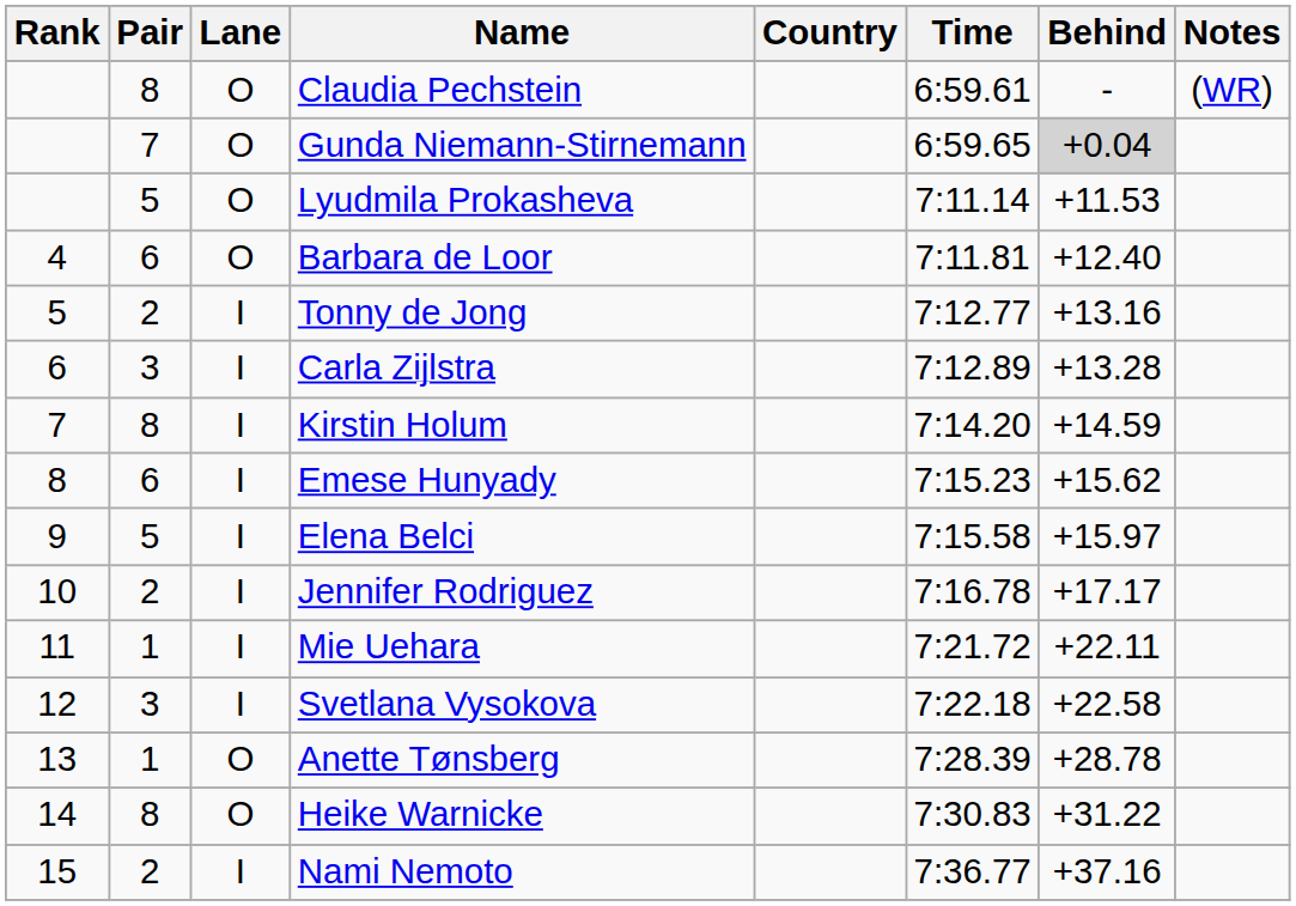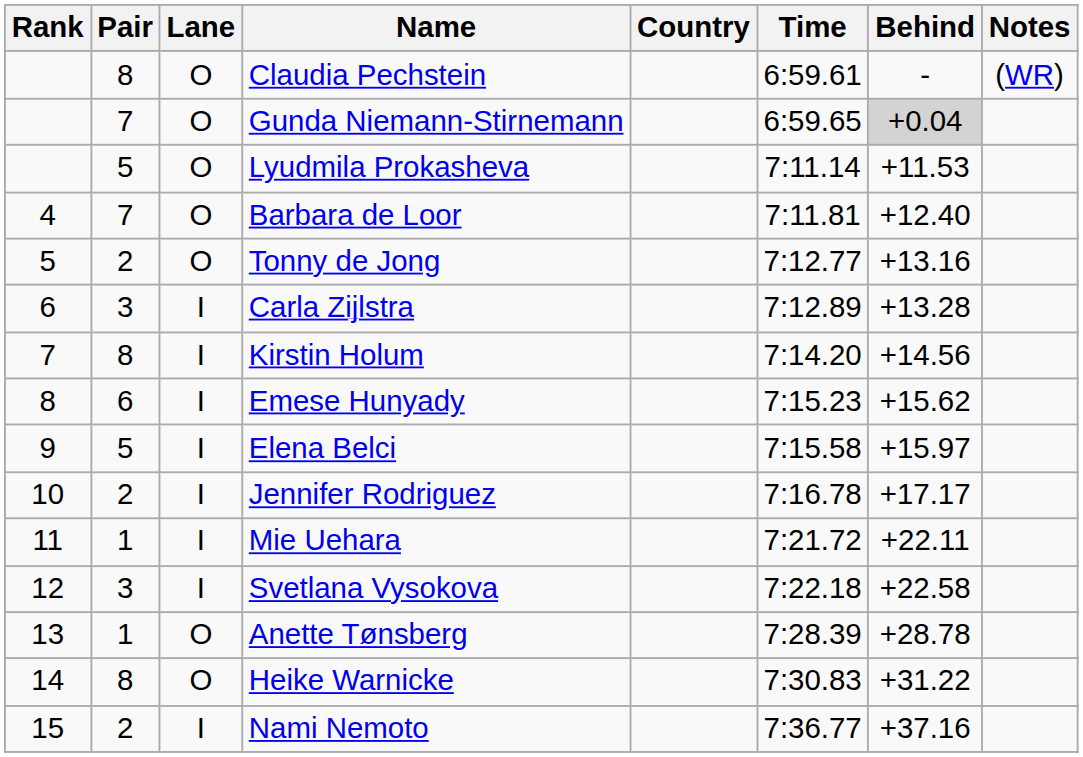Barbara de Loor | Pair: 6 -> 7
Tonny de Jong | Lane: I -> O
Kirstin Holum | Behind: +14.59 -> +14.56
